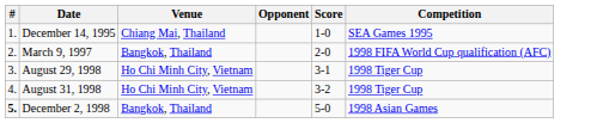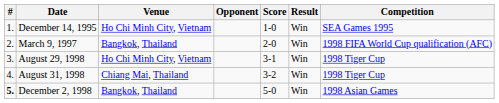+ column: Result | Win | Win | Win | Win | Win
December 14, 1995 | Venue: Chiang Mai, Thailand -> Ho Chi Minh City, Vietnam
August 31, 1998 | Venue: Ho Chi Minh City, Vietnam -> Chiang Mai, Thailand
